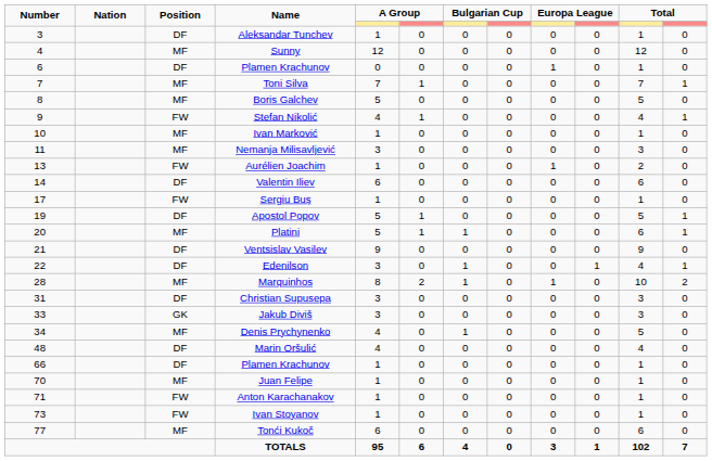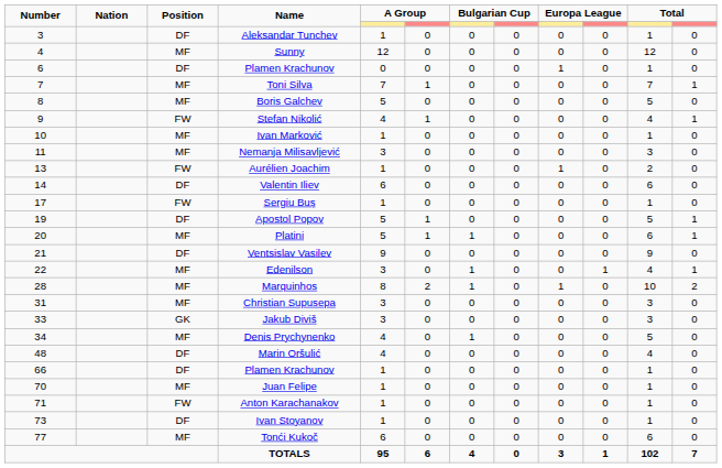Edenilson | Position: DF -> MF
Christian Supusepa | Position: DF -> MF
Ivan Stoyanov | Position: FW -> DF
